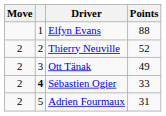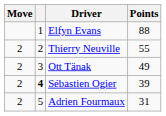Thierry Neuville | Points: 52 -> 55
Sébastien Ogier | Points: 33 -> 39
